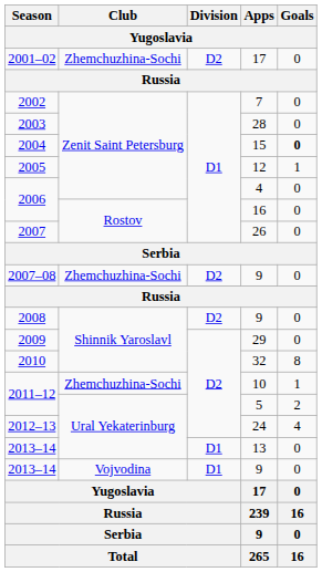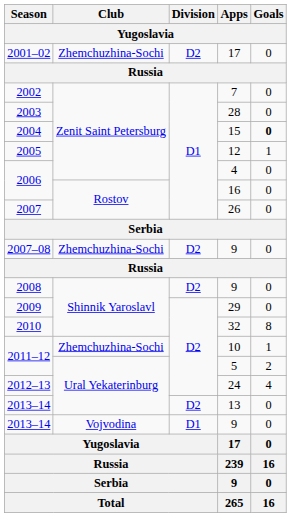13 | Division: D1 -> D2
